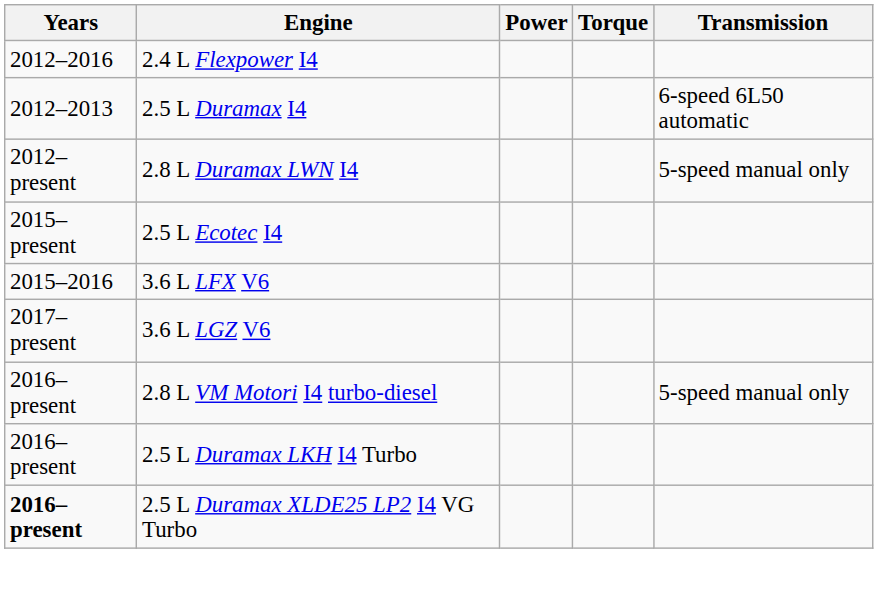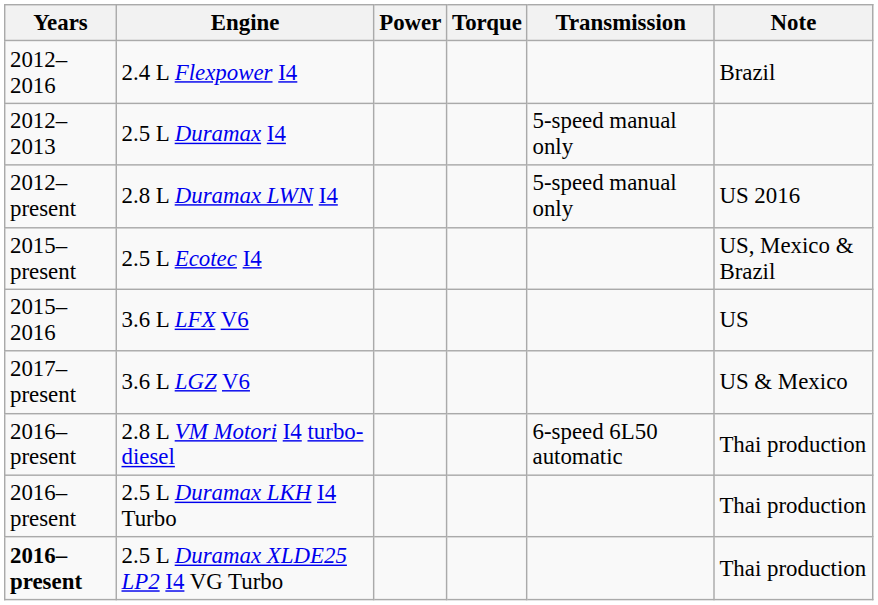+ column: Note | Brazil | US 2016 | US, Mexico & Brazil | US | US & Mexico | Thai production | Thai production | Thai production
2.5 L Duramax I4 | Transmission: 6-speed 6L50 automatic -> 5-speed manual only
2.8 L VM Motori I4 turbo-diesel | Transmission: 5-speed manual only -> 6-speed 6L50 automatic
